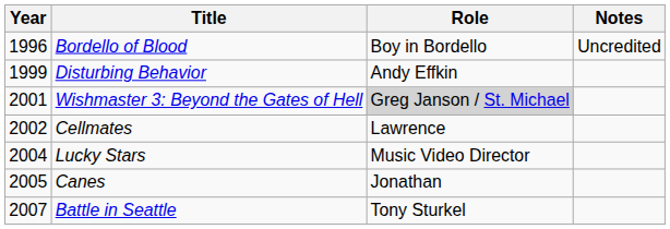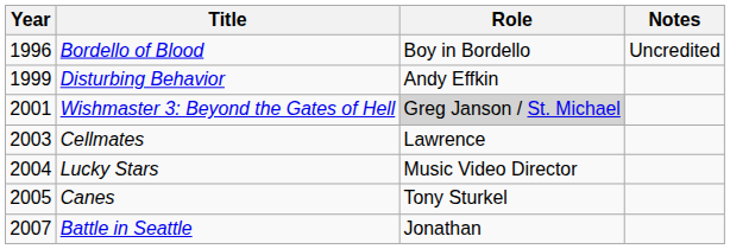Cellmates | Year: 2002 -> 2003
Canes | Role: Jonathan -> Tony Sturkel
Battle in Seattle | Role: Tony Sturkel -> Jonathan
